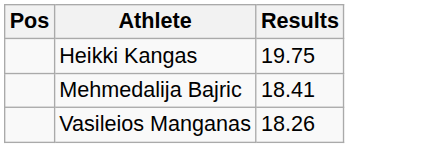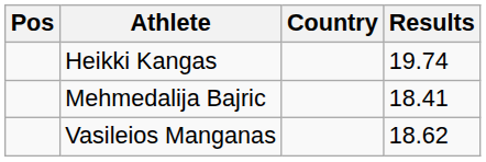+ column: Country
Heikki Kangas | Results: 19.75 -> 19.74
Vasileios Manganas | Results: 18.26 -> 18.62
